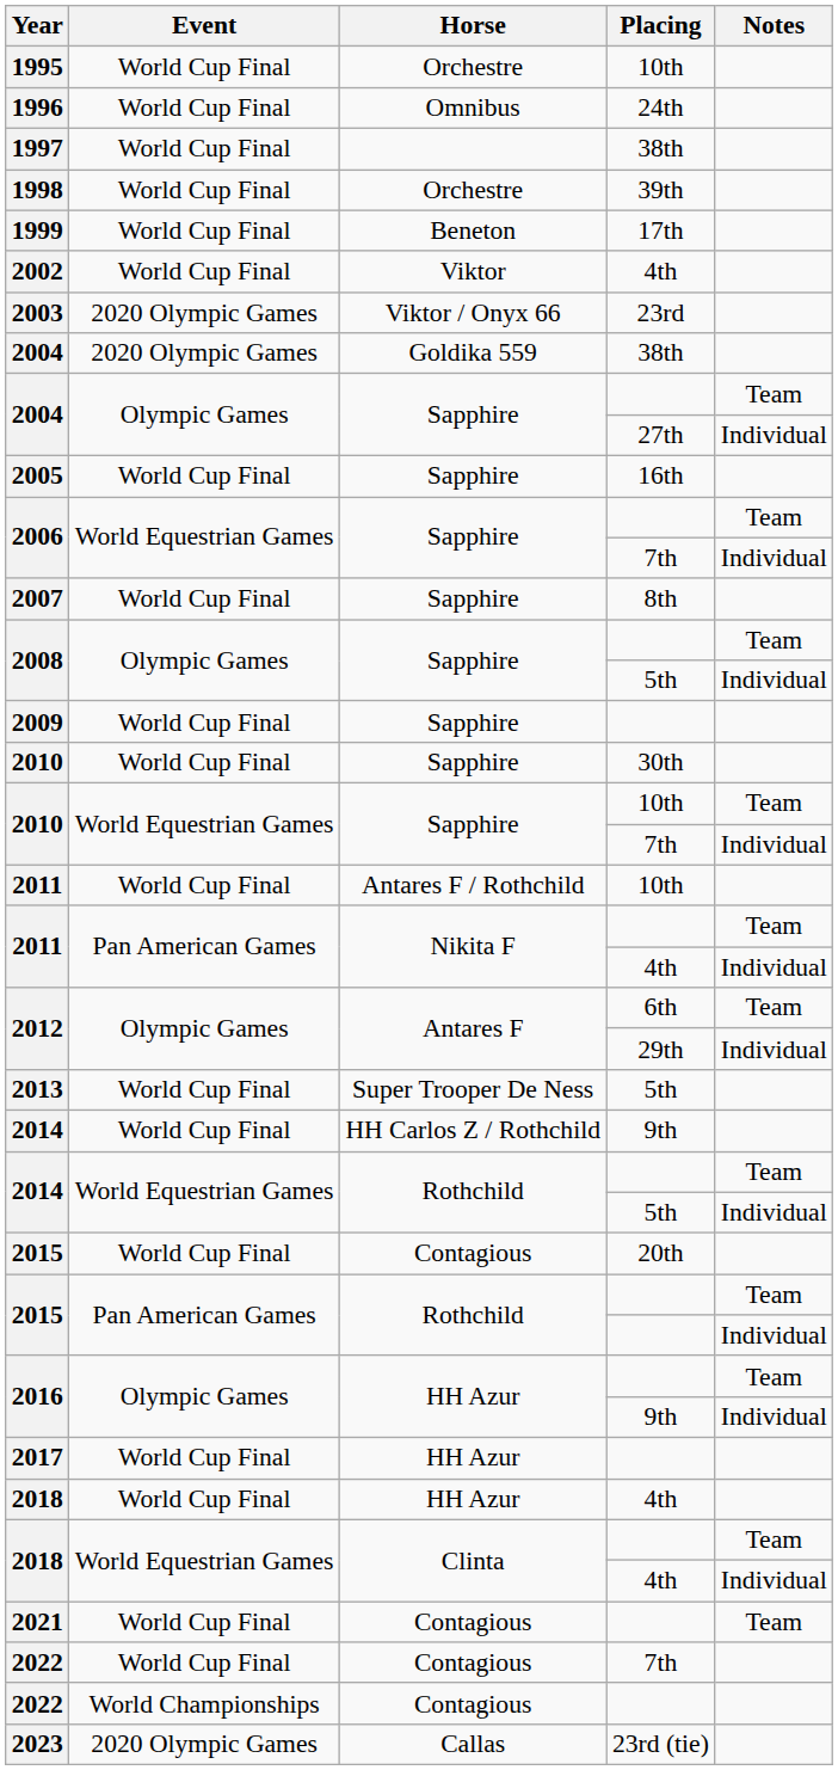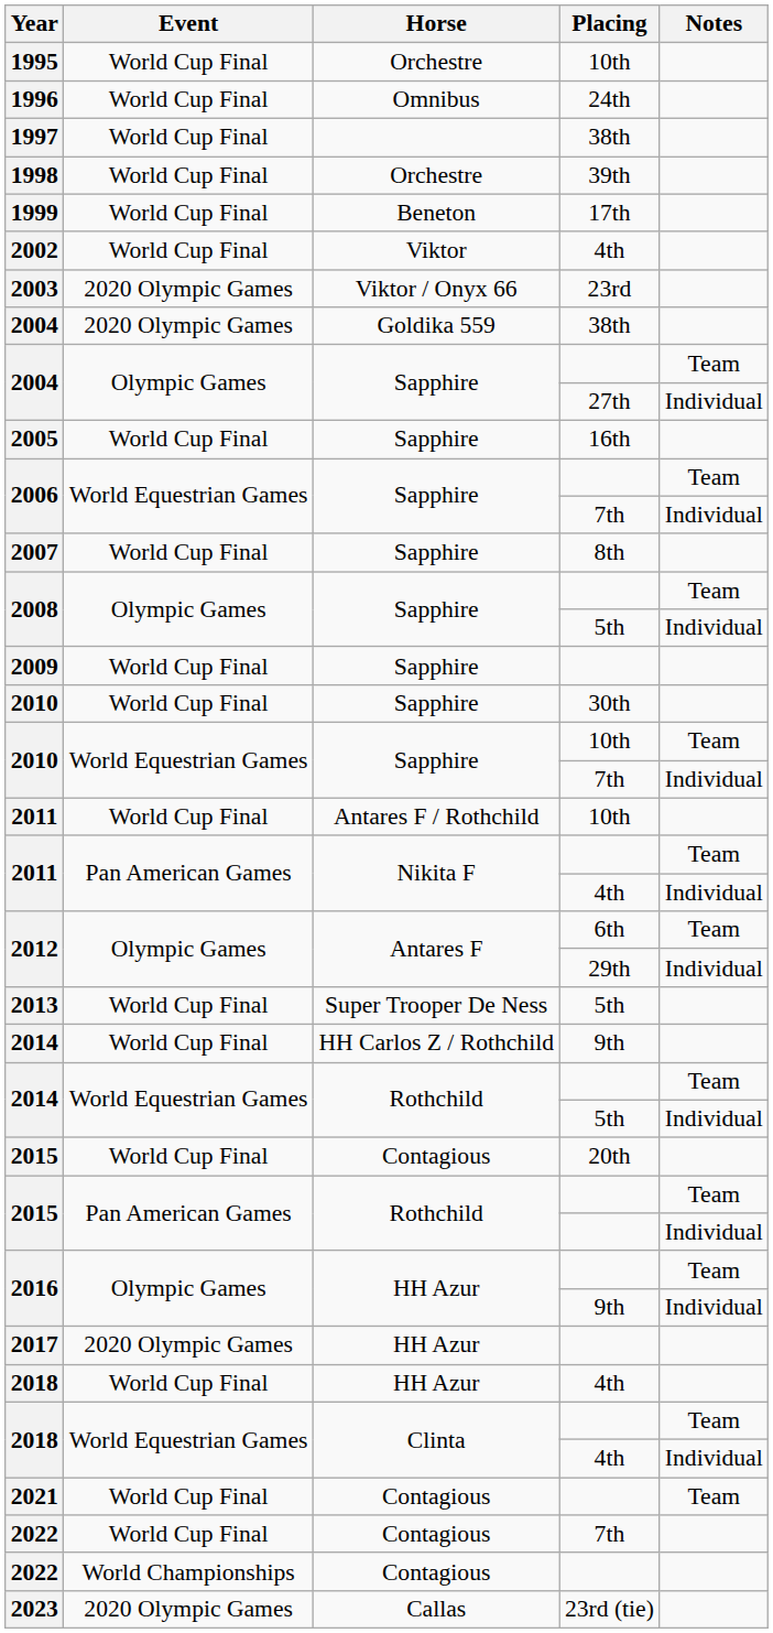2017 | Event: World Cup Final -> 2020 Olympic Games
